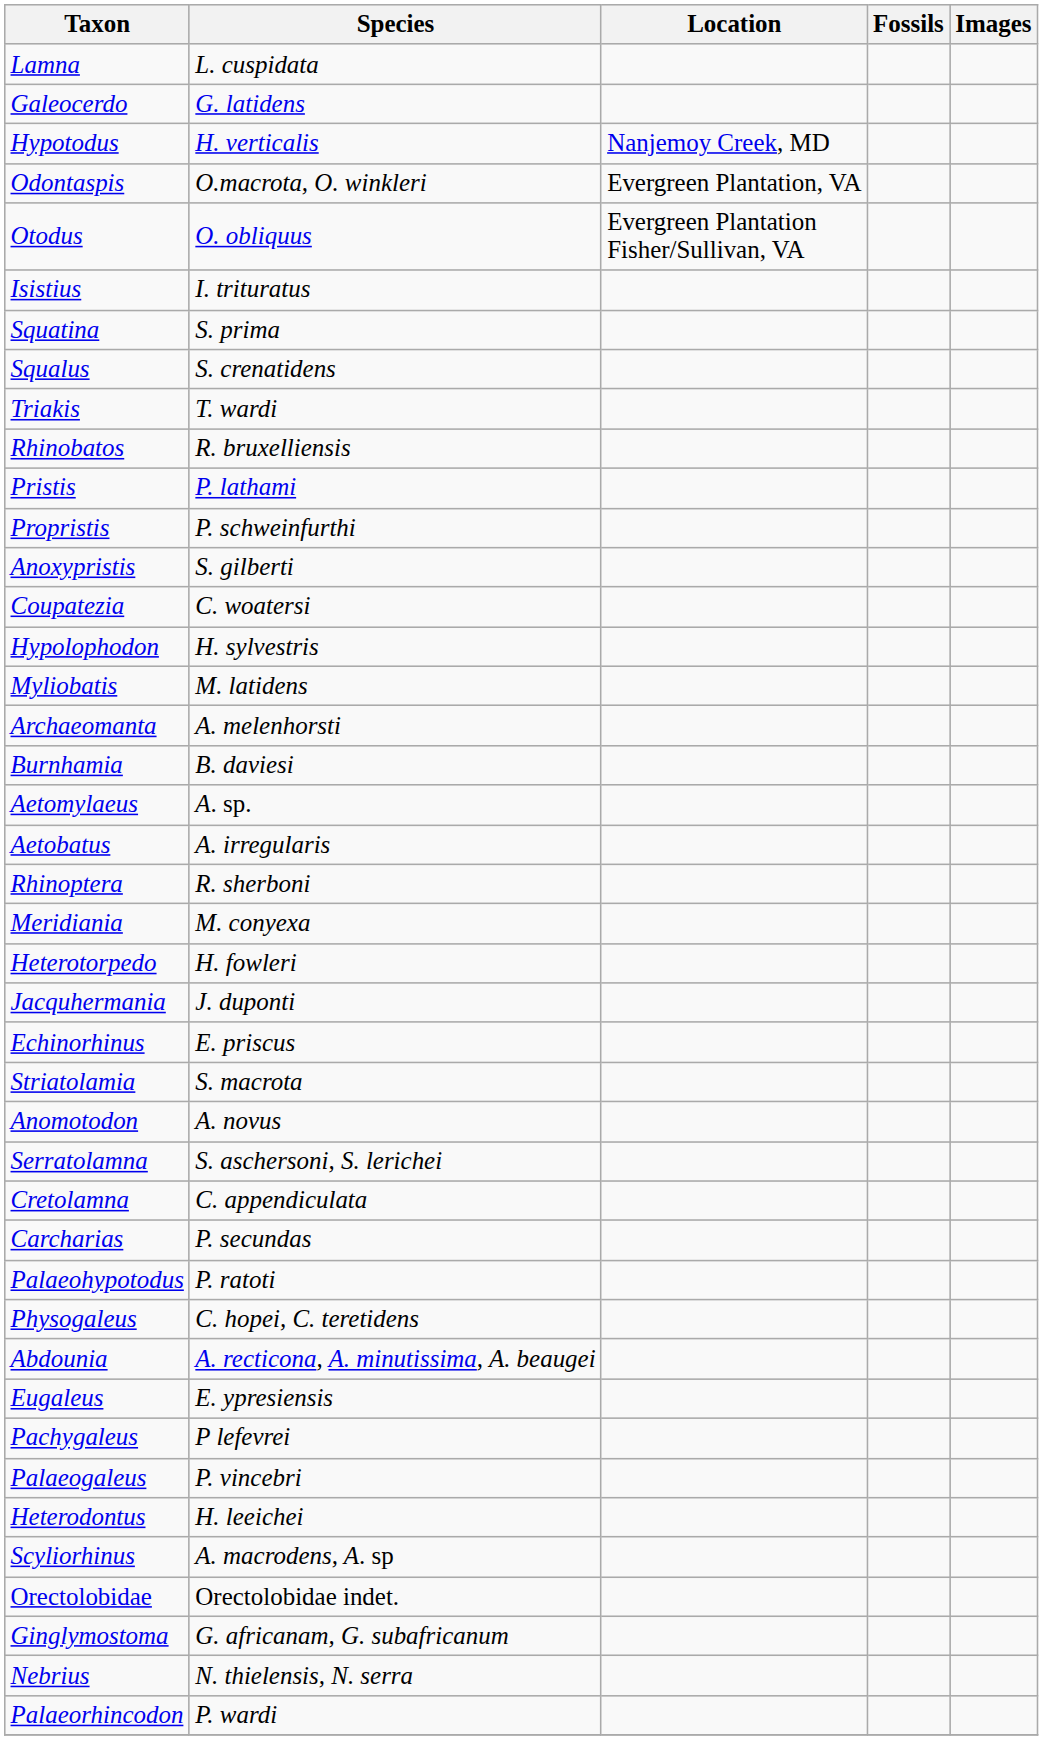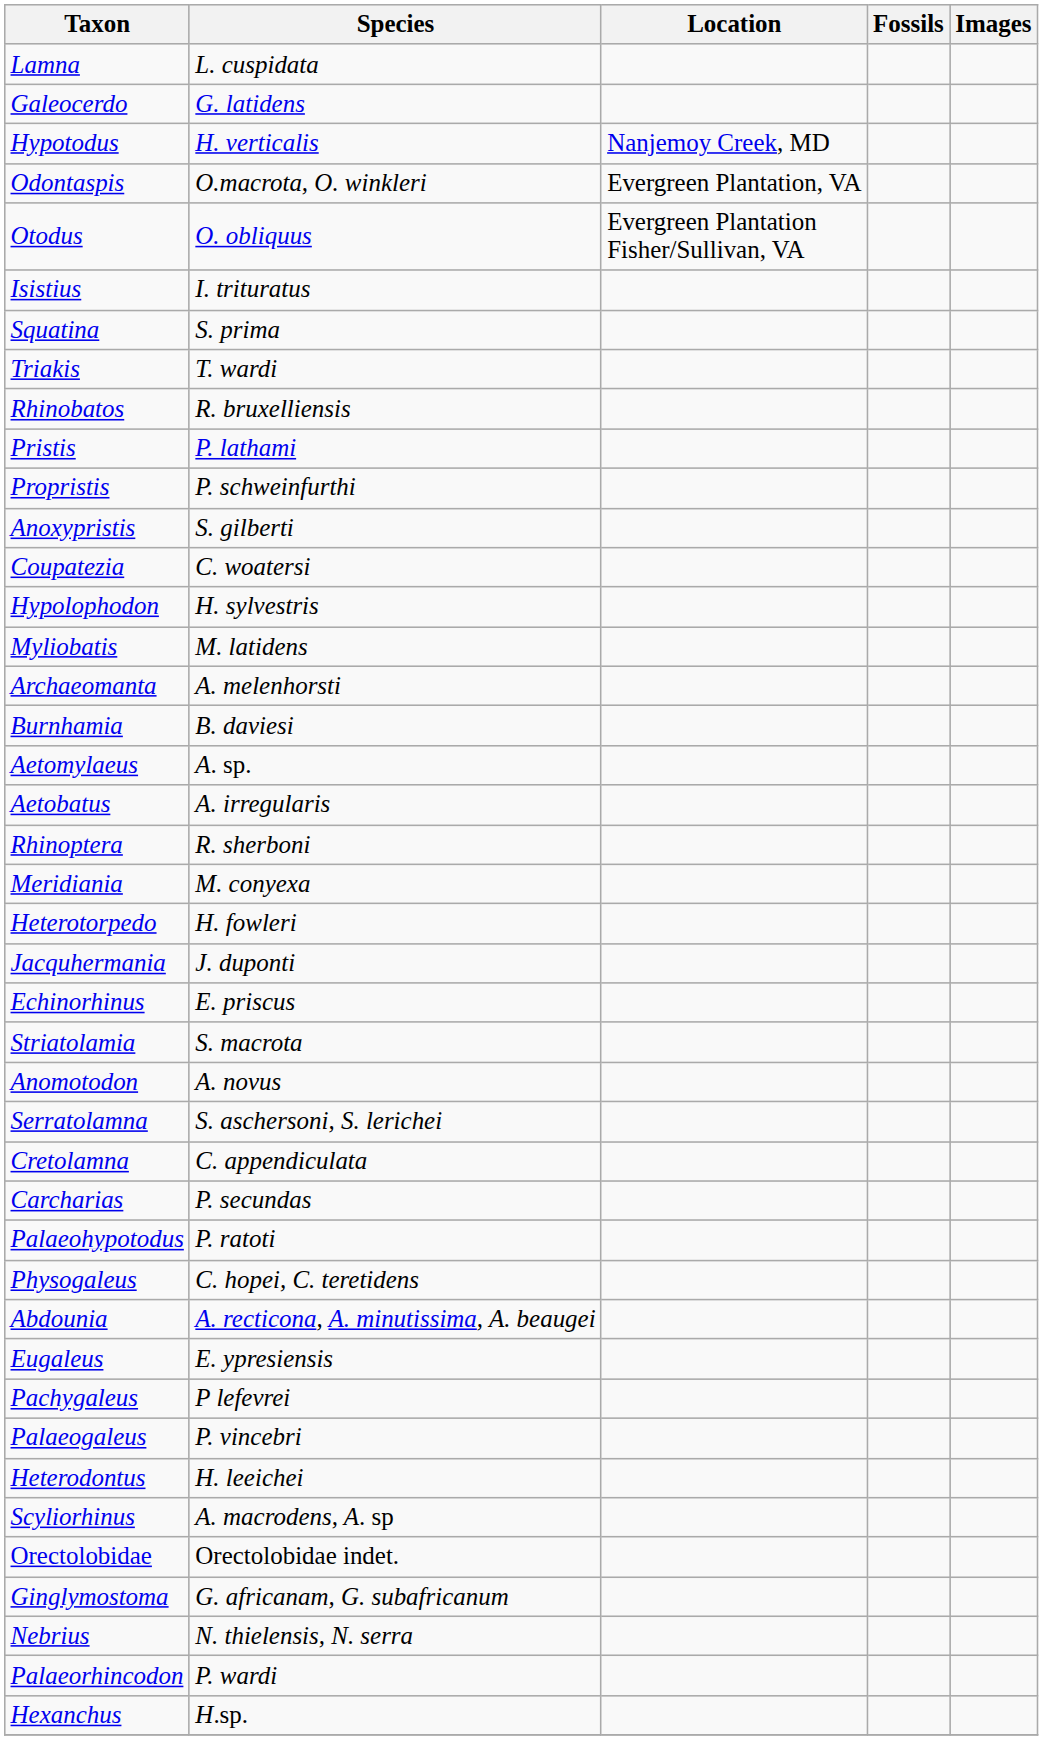- row: Squalus | S. crenatidens
+ row: Hexanchus | H.sp.
